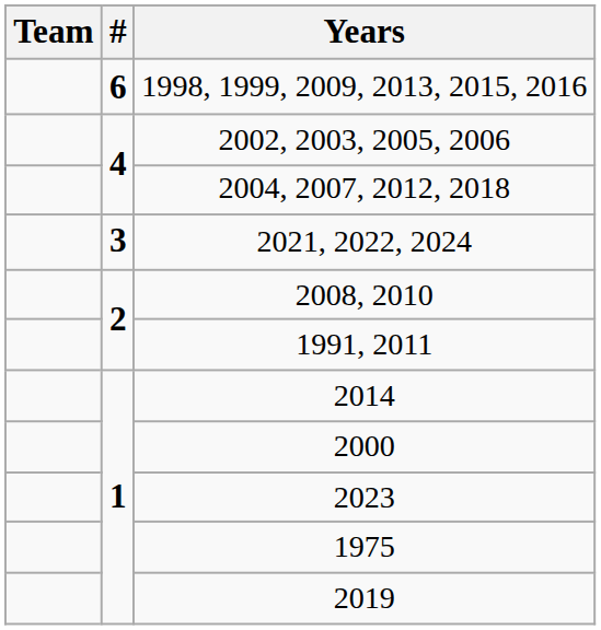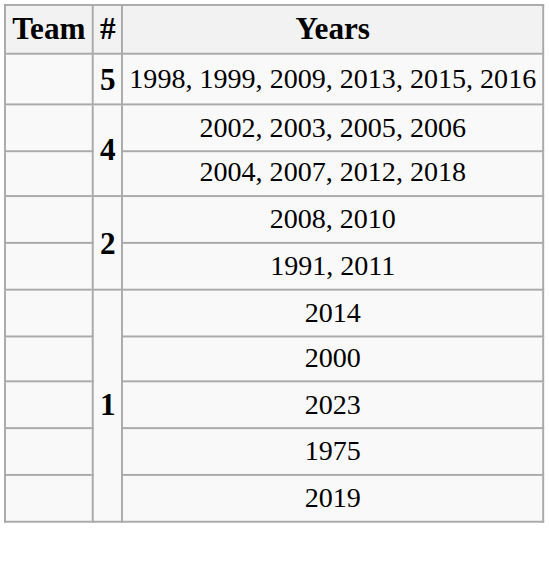1998, 1999, 2009, 2013, 2015, 2016 | #: 6 -> 5
- row: 3 | 2021, 2022, 2024
